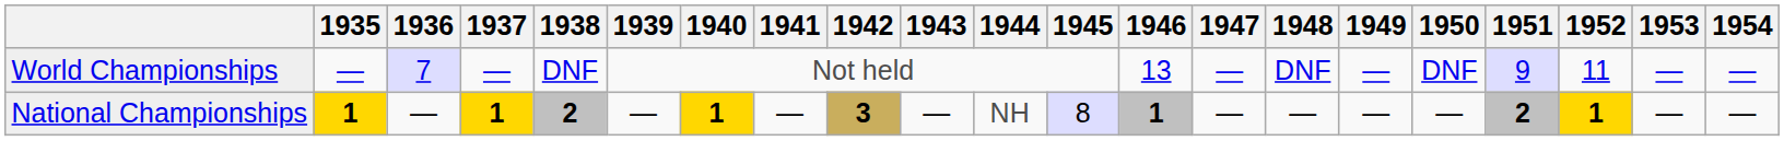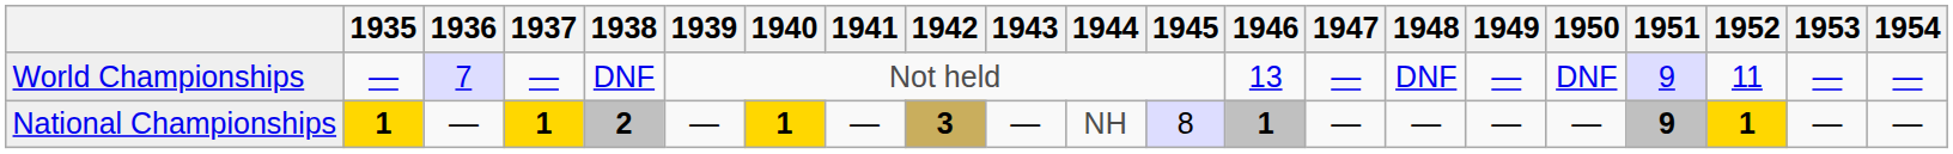National Championships | 1951: 2 -> 9
